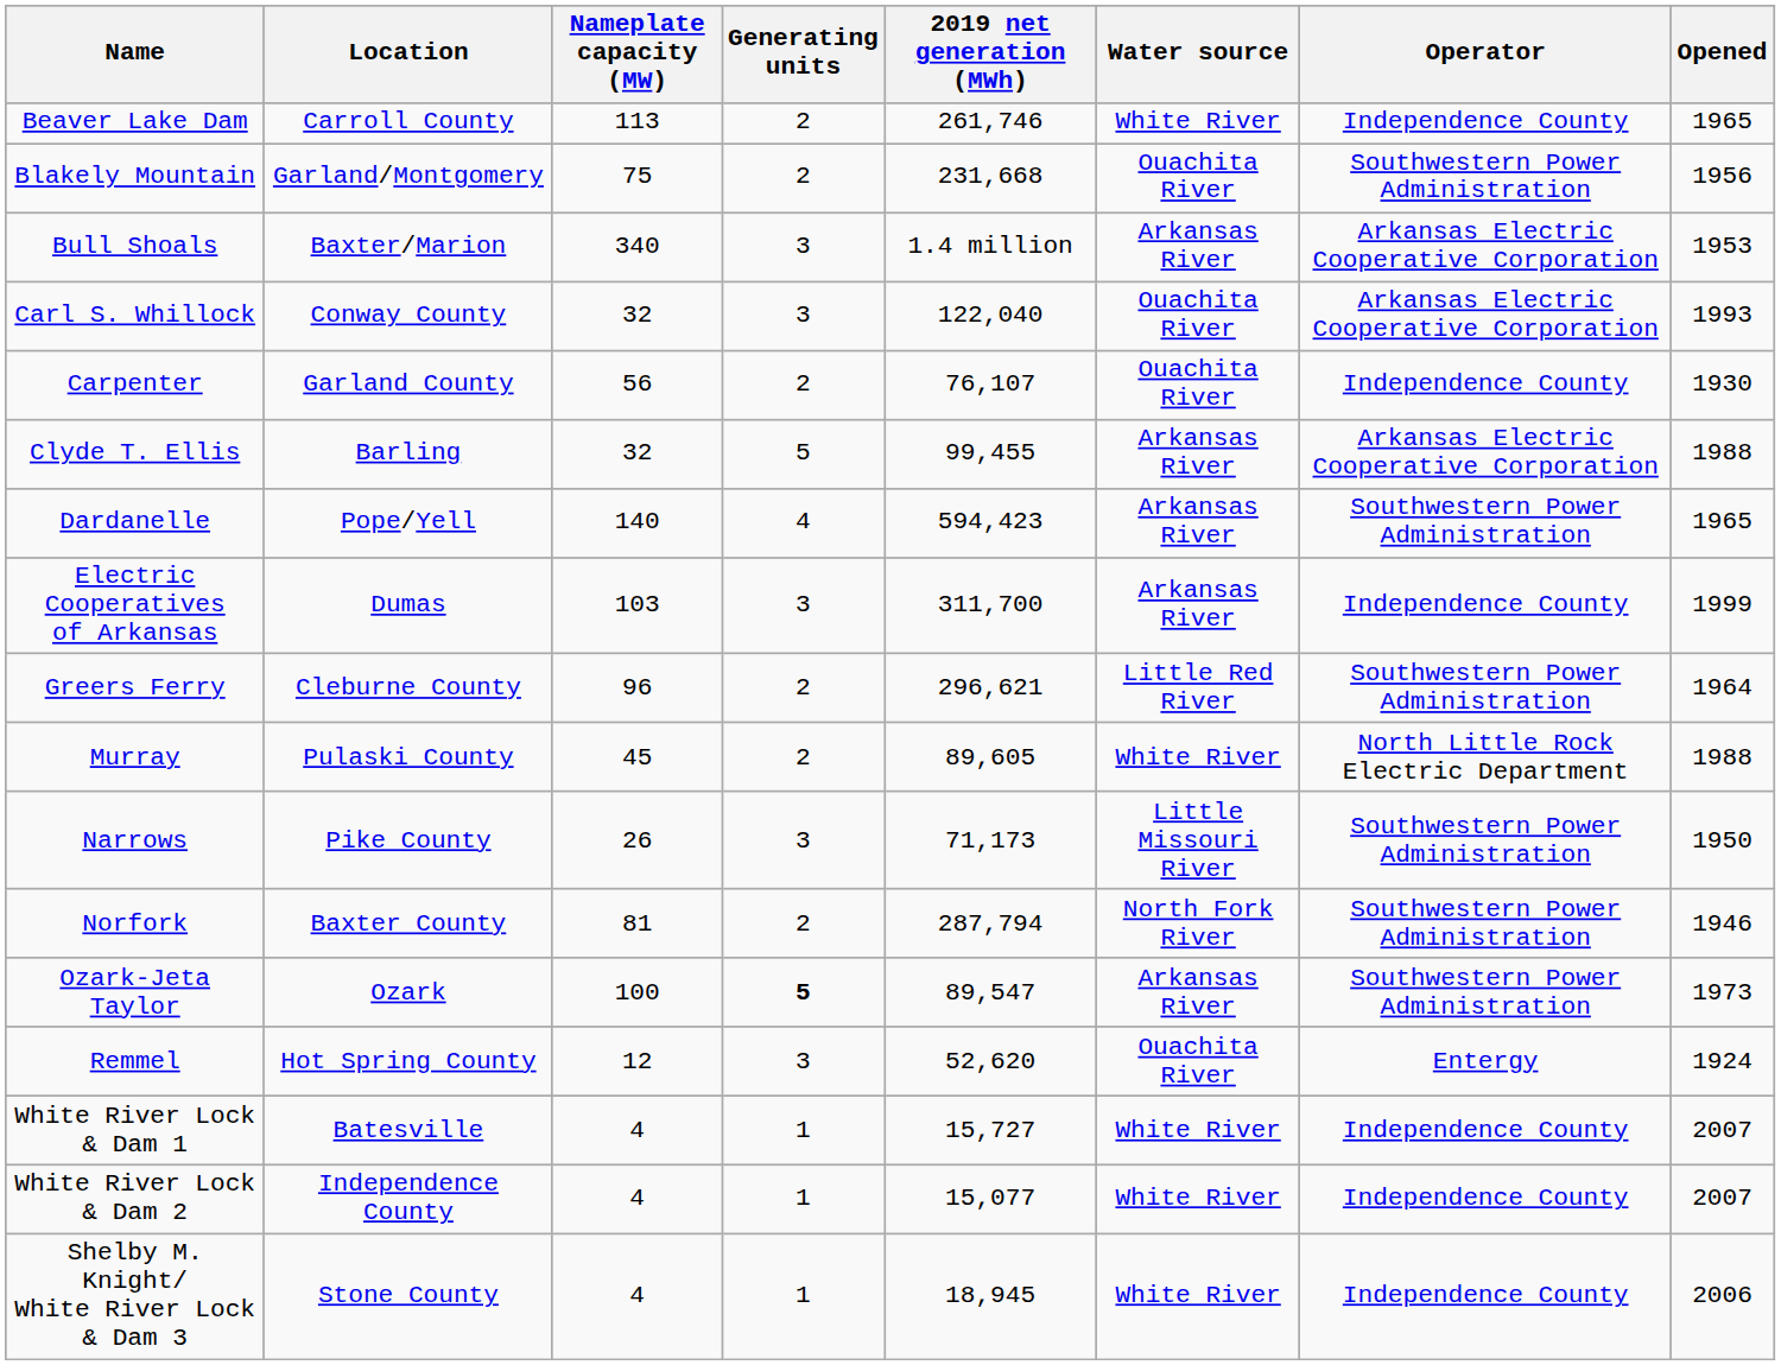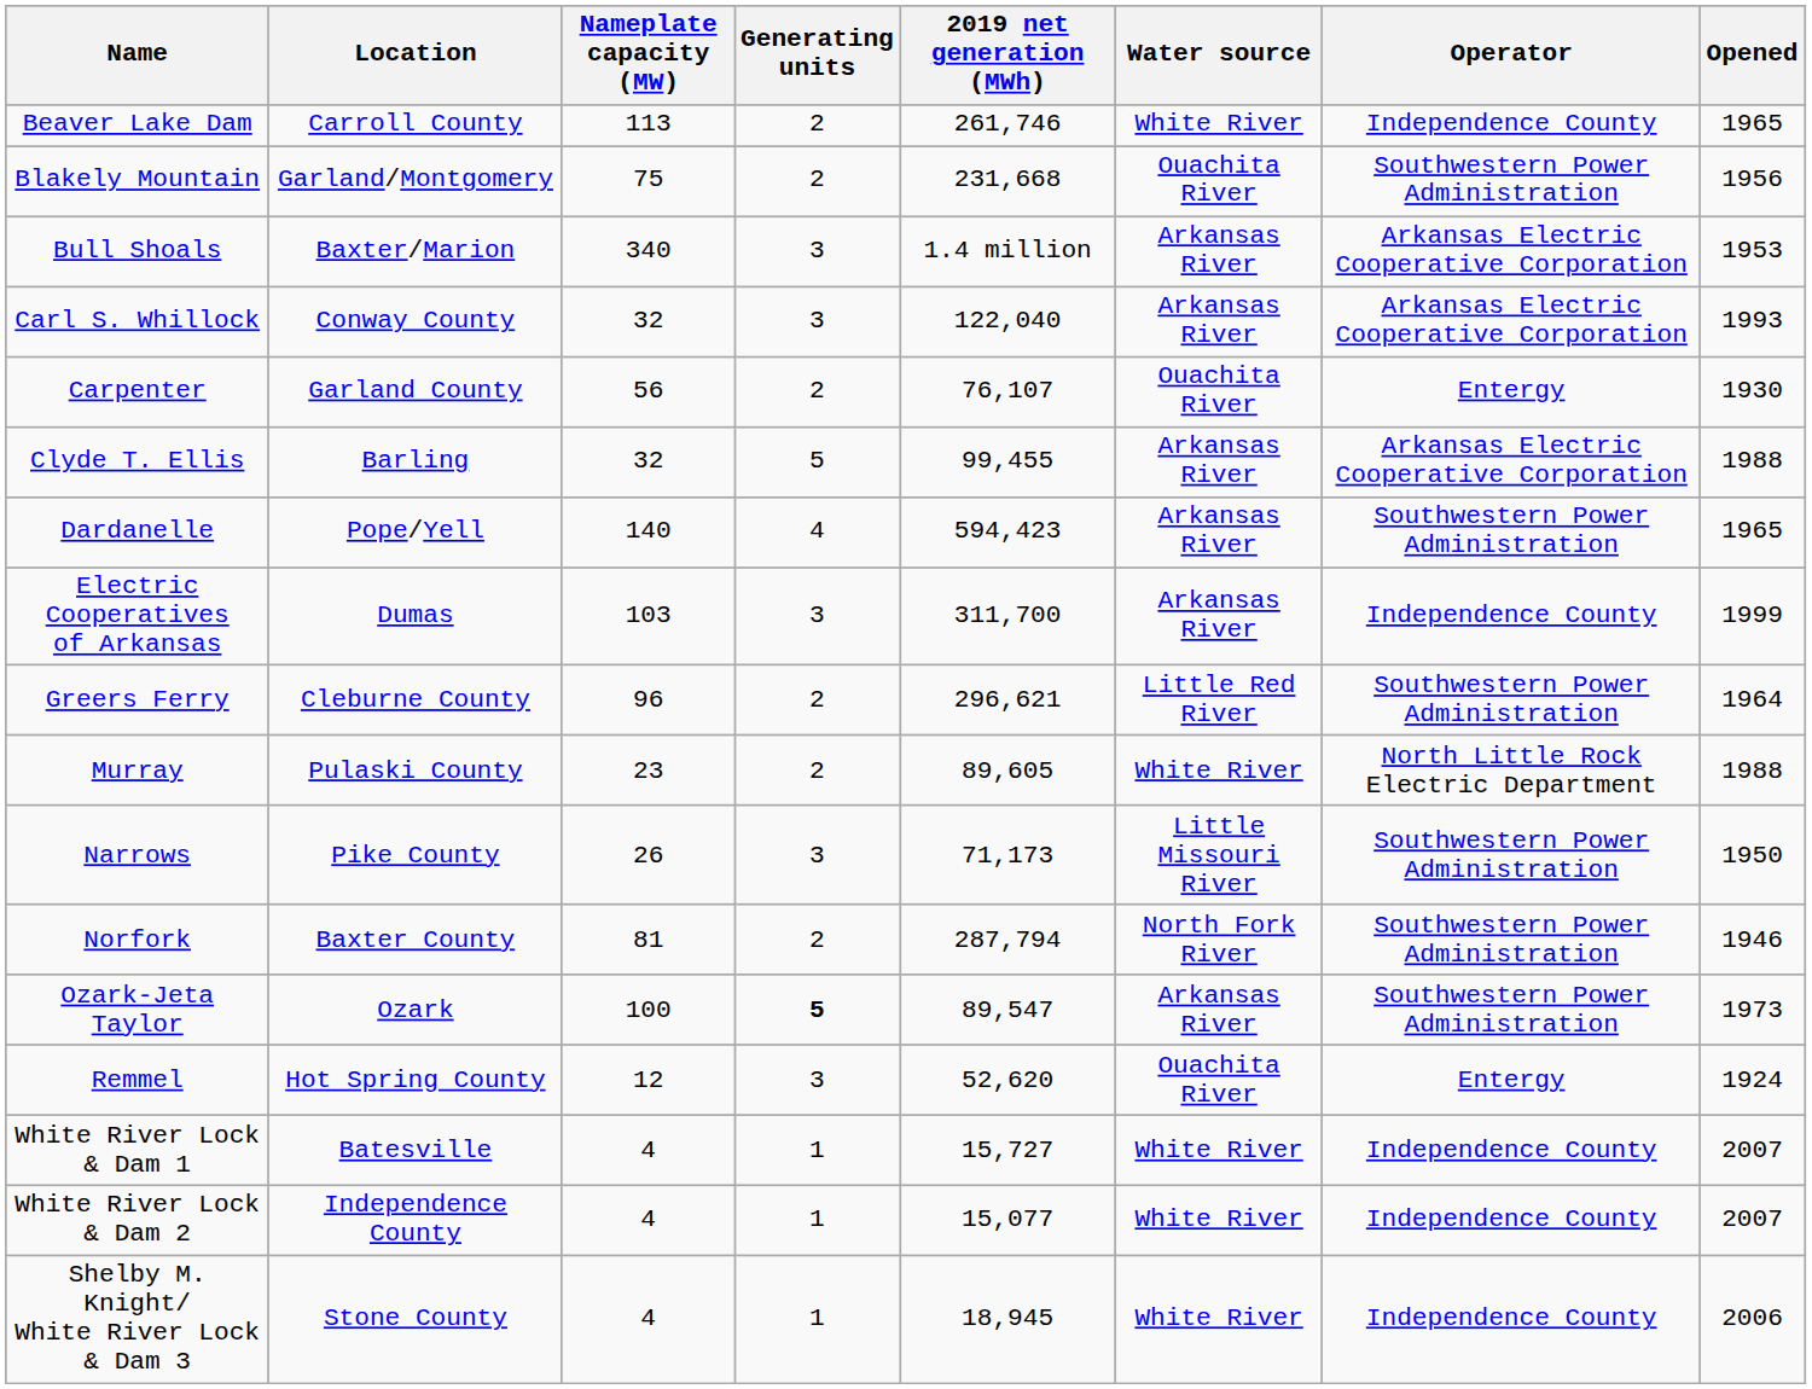Carl S. Whillock | Water source: Ouachita River -> Arkansas River
Carpenter | Operator: Independence County -> Entergy
Murray | Nameplate capacity (MW): 45 -> 23
